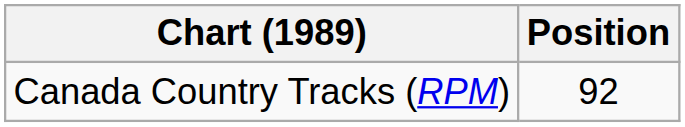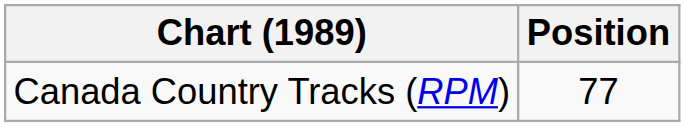Canada Country Tracks (RPM) | Position: 92 -> 77
